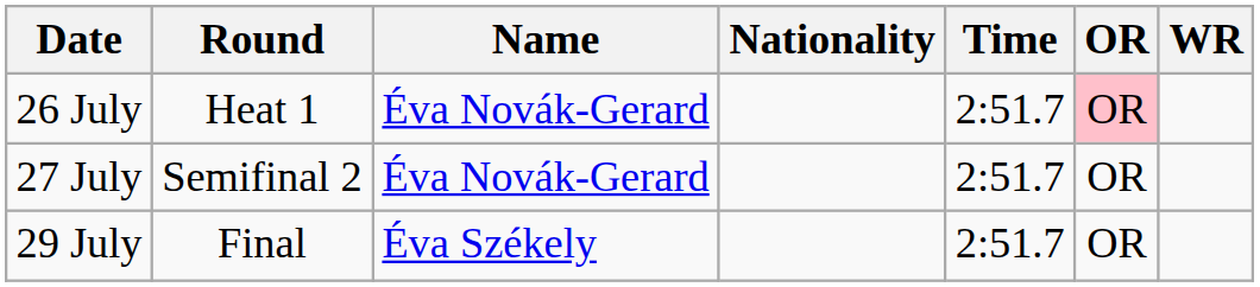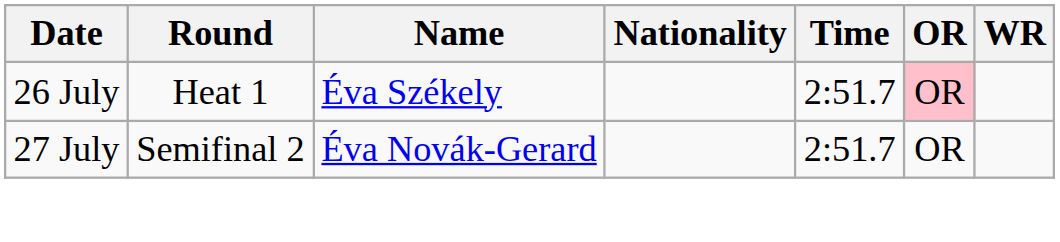26 July | Name: Éva Novák-Gerard -> Éva Székely
- row: 29 July | Final | Éva Székely | 2:51.7 | OR
